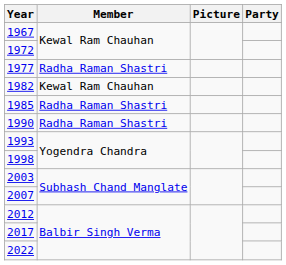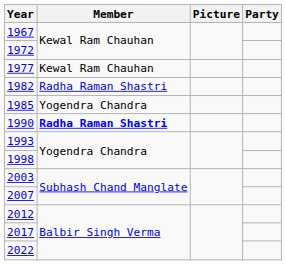1977 | Member: Radha Raman Shastri -> Kewal Ram Chauhan
1982 | Member: Kewal Ram Chauhan -> Radha Raman Shastri
1985 | Member: Radha Raman Shastri -> Yogendra Chandra
1990 | Member: normal -> bold
